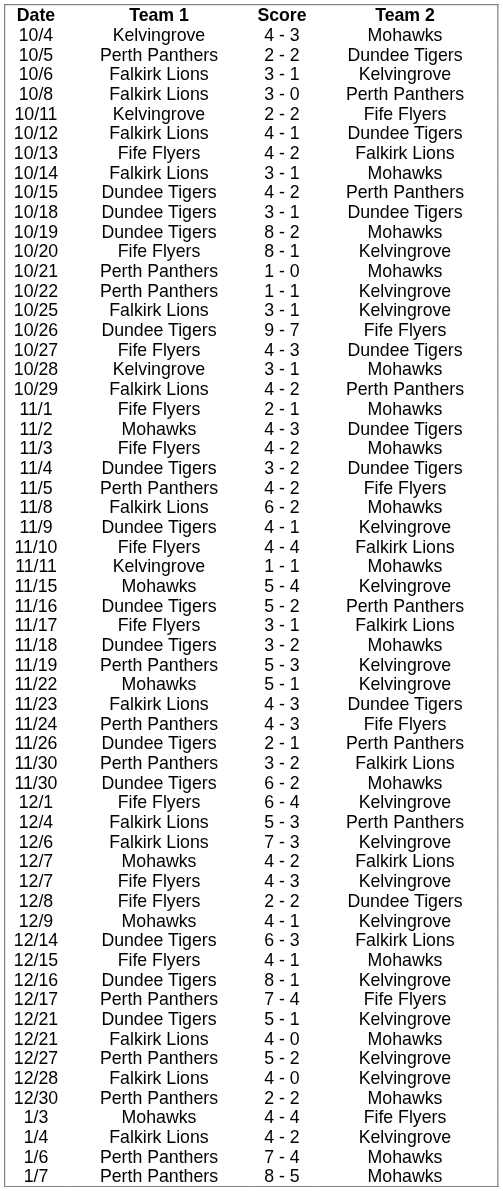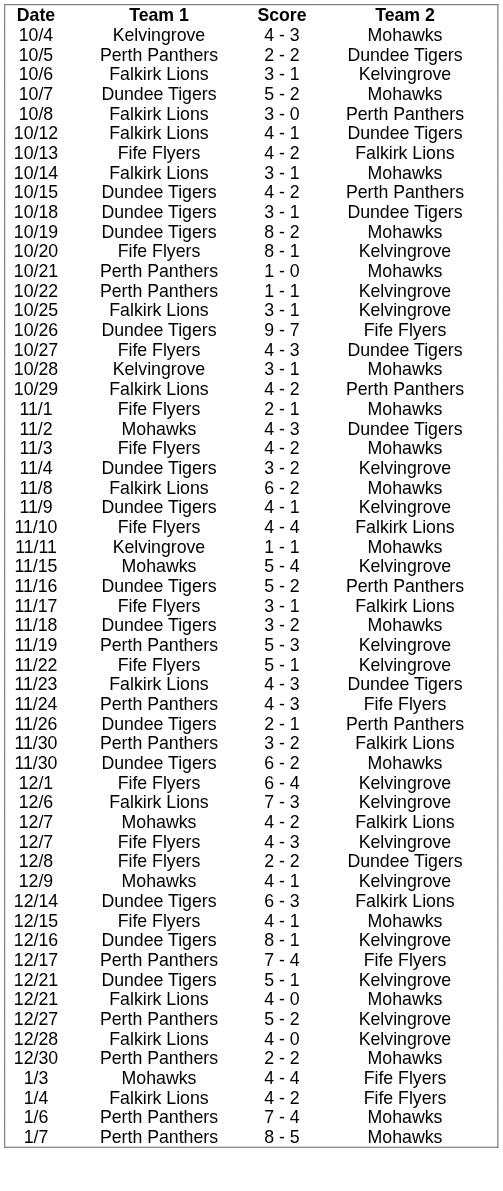+ row: 10/7 | Dundee Tigers | 5 - 2 | Mohawks
- row: 10/11 | Kelvingrove | 2 - 2 | Fife Flyers
11/4 | Team 2: Dundee Tigers -> Kelvingrove
- row: 11/5 | Perth Panthers | 4 - 2 | Fife Flyers
11/22 | Team 1: Mohawks -> Fife Flyers
- row: 12/4 | Falkirk Lions | 5 - 3 | Perth Panthers
1/4 | Team 2: Kelvingrove -> Fife Flyers
